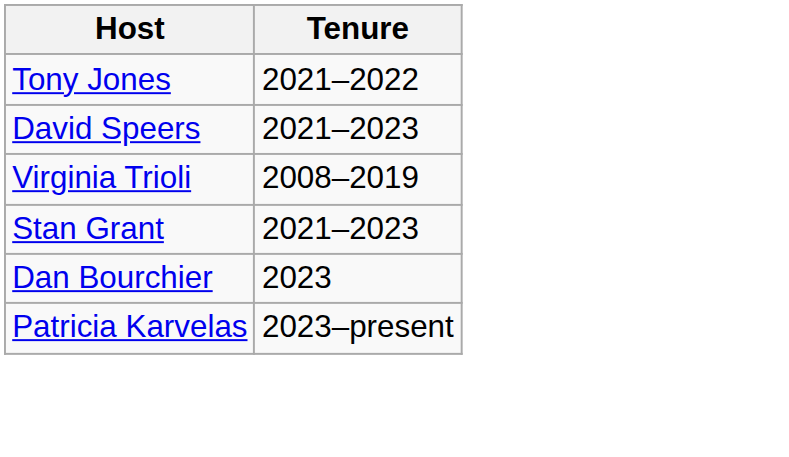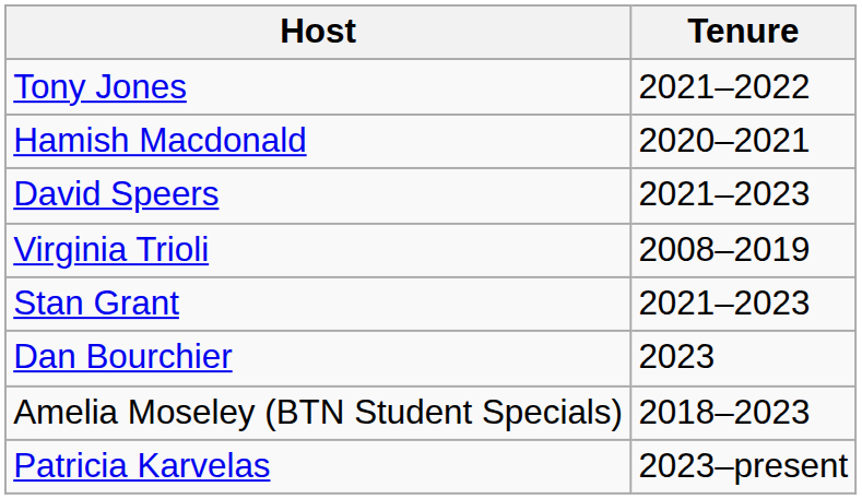+ row: Hamish Macdonald | 2020–2021
+ row: Amelia Moseley (BTN Student Specials) | 2018–2023
